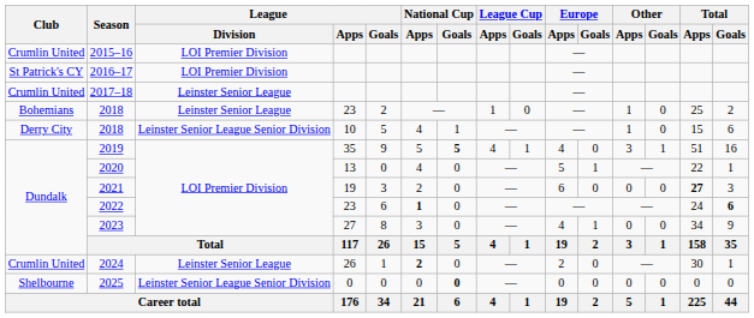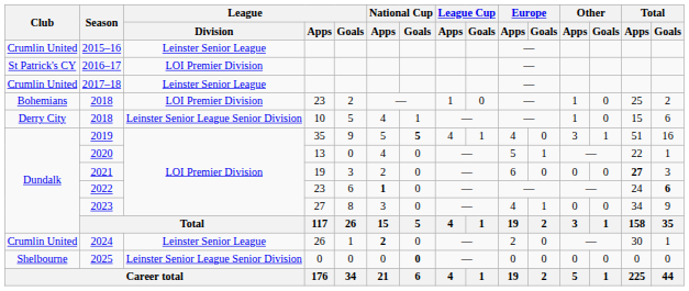2015–16 | League / Division: LOI Premier Division -> Leinster Senior League
2018 / 23 | League / Division: Leinster Senior League -> LOI Premier Division
